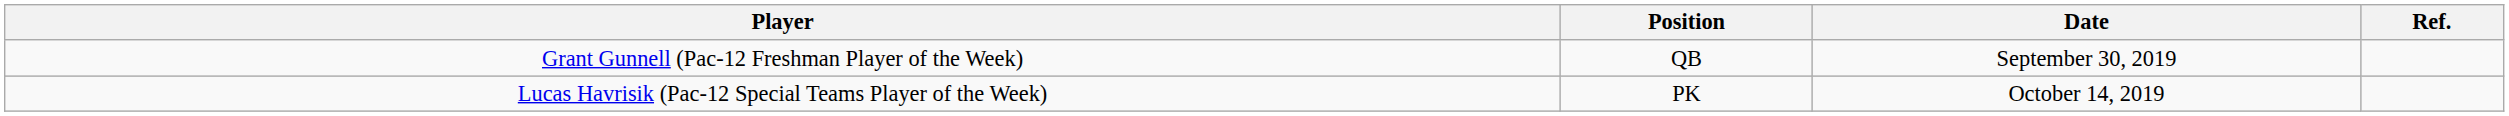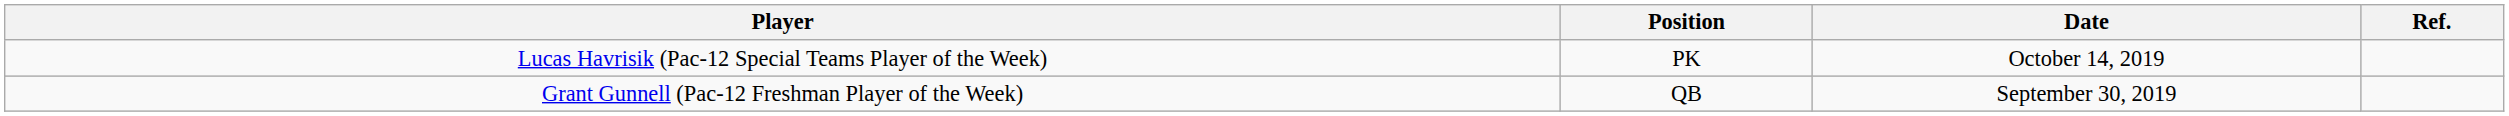rows swapped: Grant Gunnell (Pac-12 Freshman Player of the Week) <-> Lucas Havrisik (Pac-12 Special Teams Player of the Week)
